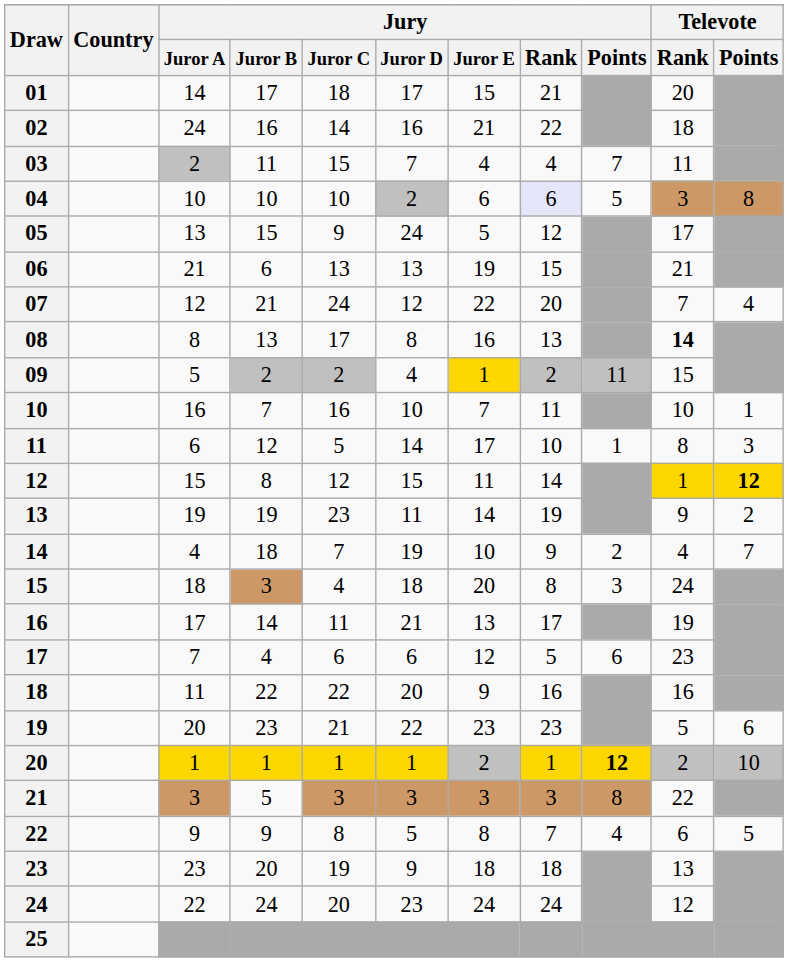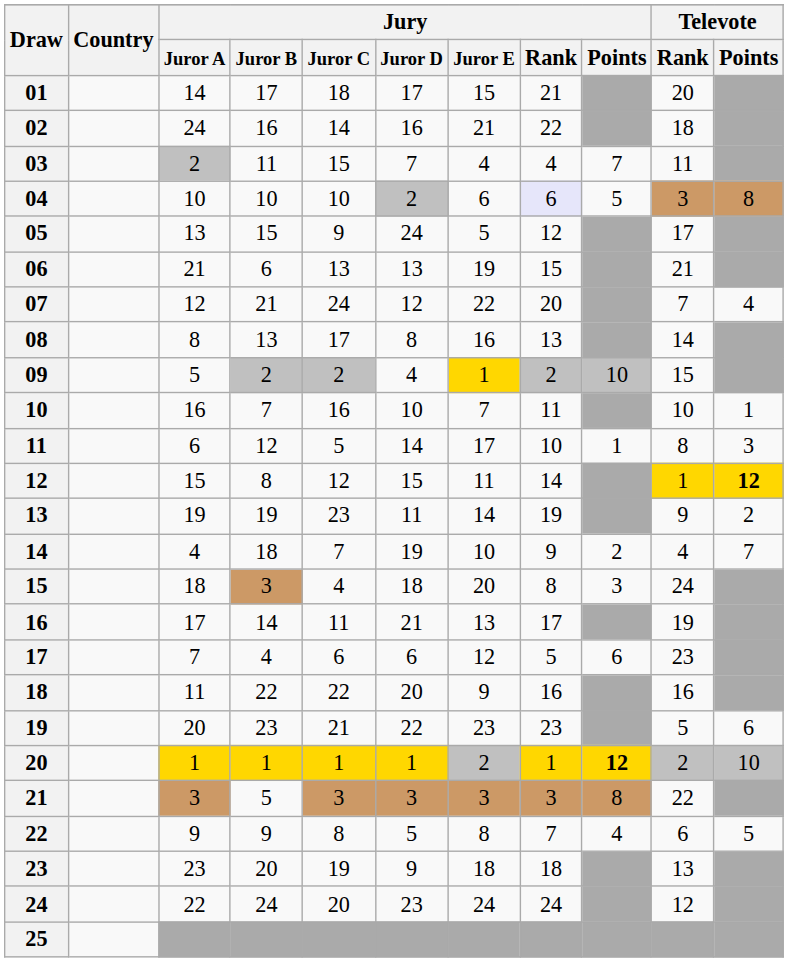08 | Televote / Rank: bold -> normal
09 | Jury / Points: 11 -> 10
